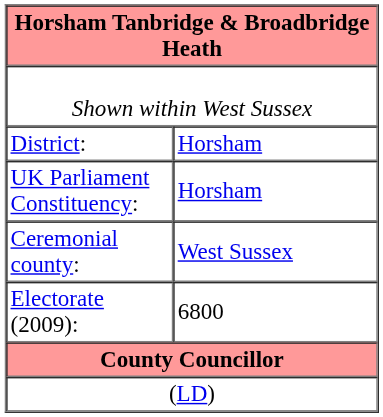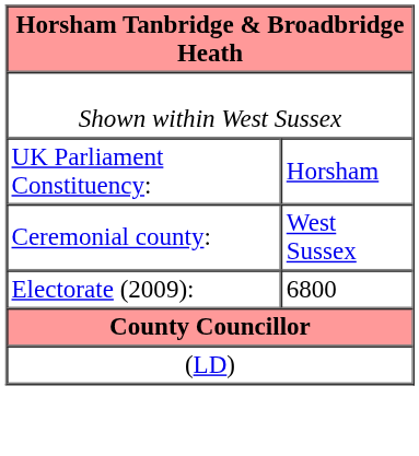- row: District: | Horsham
